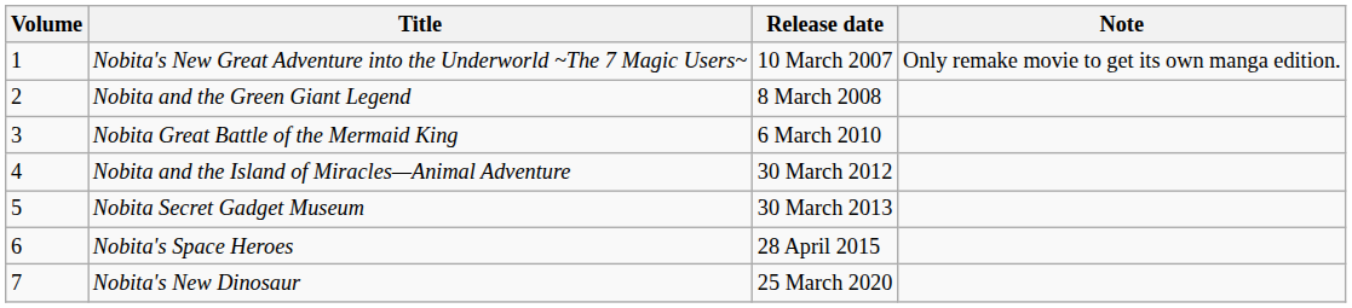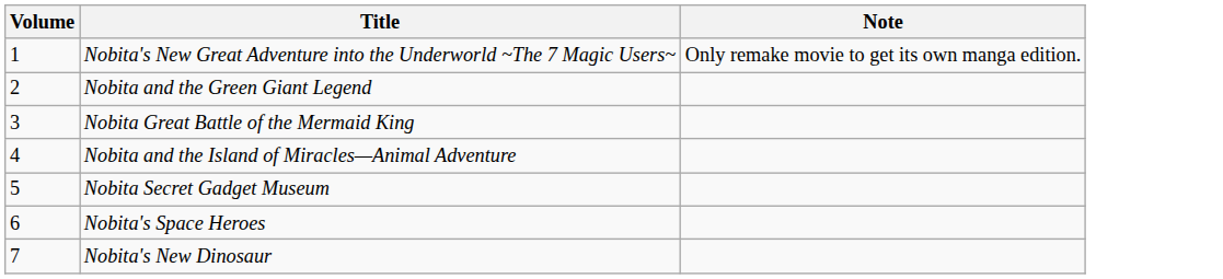- column: Release date | 10 March 2007 | 8 March 2008 | 6 March 2010 | 30 March 2012 | 30 March 2013 | 28 April 2015 | 25 March 2020
